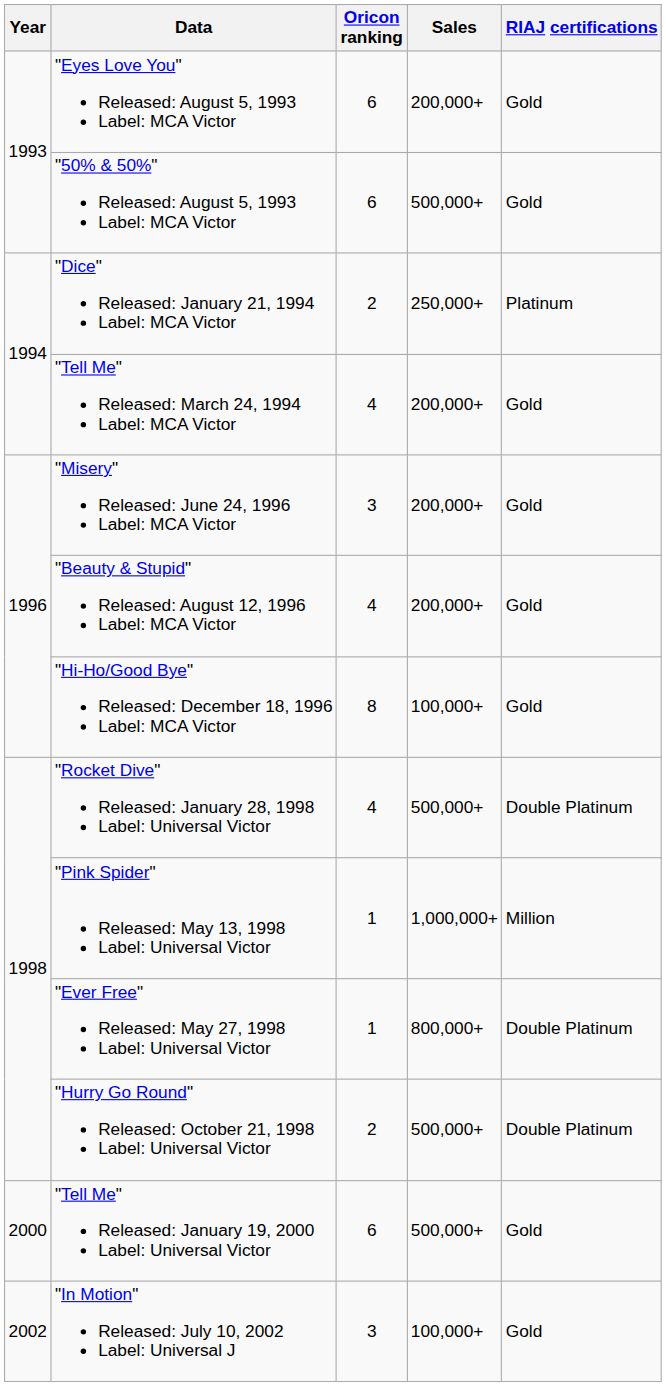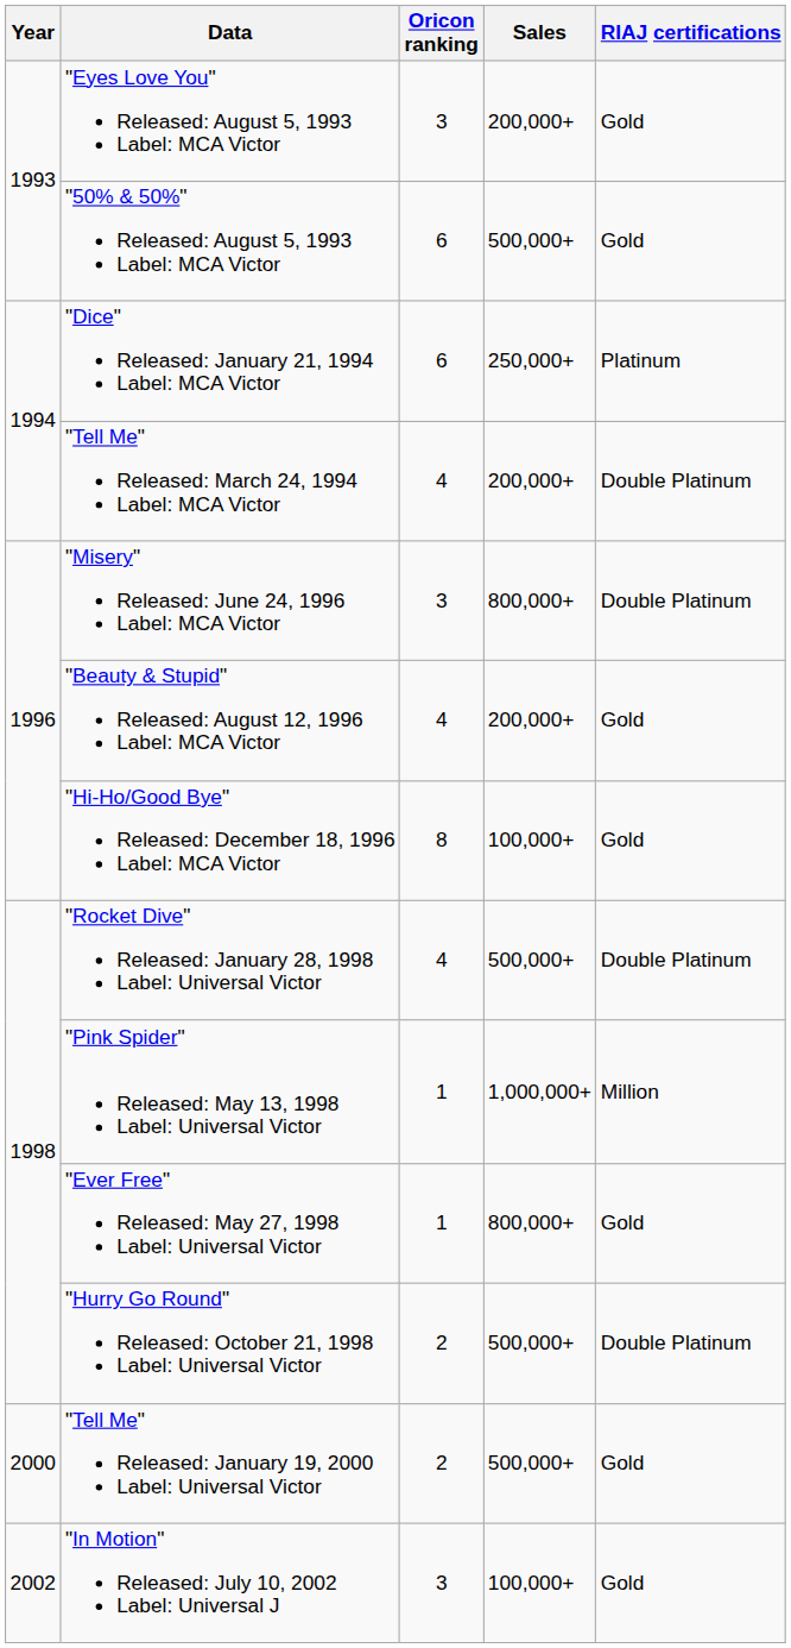"Eyes Love You" Released: August 5, 1993 Label: MCA Victor | Oricon ranking: 6 -> 3
"Dice" Released: January 21, 1994 Label: MCA Victor | Oricon ranking: 2 -> 6
"Tell Me" Released: March 24, 1994 Label: MCA Victor | RIAJ certifications: Gold -> Double Platinum
"Misery" Released: June 24, 1996 Label: MCA Victor | Sales: 200,000+ -> 800,000+
"Misery" Released: June 24, 1996 Label: MCA Victor | RIAJ certifications: Gold -> Double Platinum
"Ever Free" Released: May 27, 1998 Label: Universal Victor | RIAJ certifications: Double Platinum -> Gold
"Tell Me" Released: January 19, 2000 Label: Universal Victor | Oricon ranking: 6 -> 2
